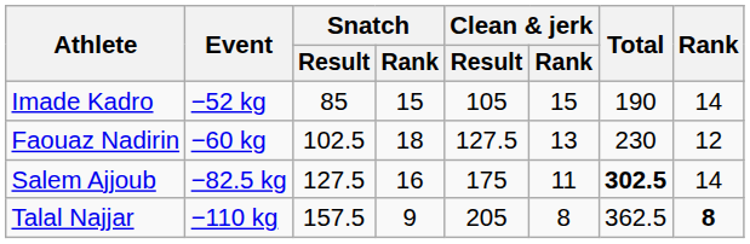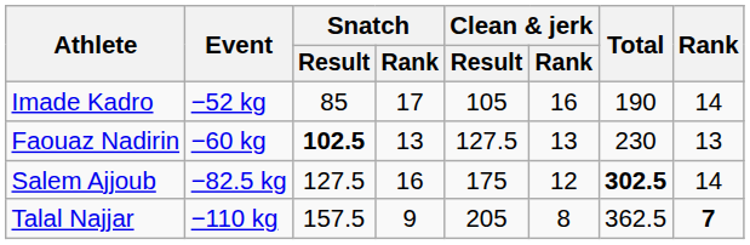Imade Kadro | Snatch / Rank: 15 -> 17
Imade Kadro | Clean & jerk / Rank: 15 -> 16
Faouaz Nadirin | Snatch / Result: normal -> bold
Faouaz Nadirin | Snatch / Rank: 18 -> 13
Faouaz Nadirin | Rank: 12 -> 13
Salem Ajjoub | Clean & jerk / Rank: 11 -> 12
Talal Najjar | Rank: 8 -> 7
